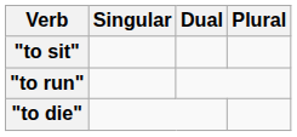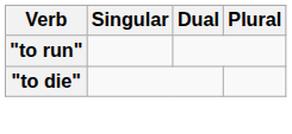- row: "to sit"
